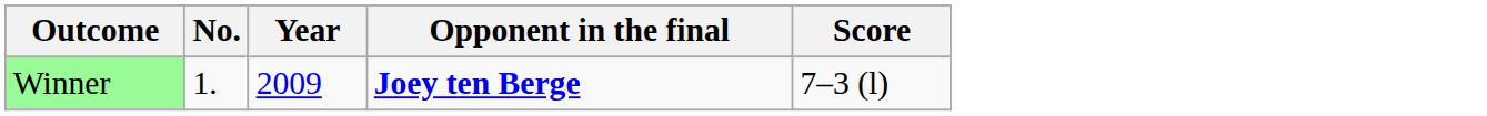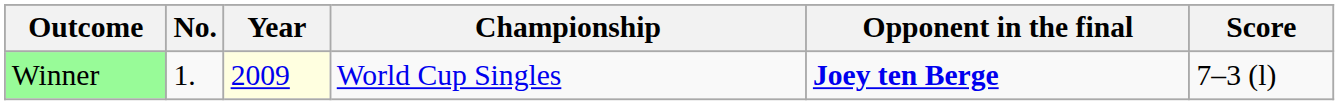+ column: Championship | World Cup Singles
Winner | Year: no background -> lightyellow background
